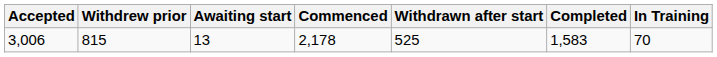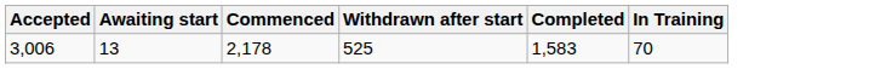- column: Withdrew prior | 815
